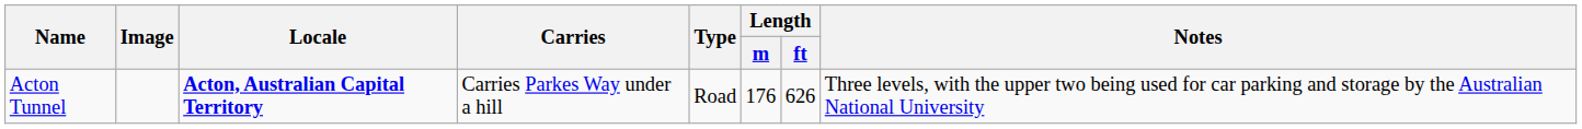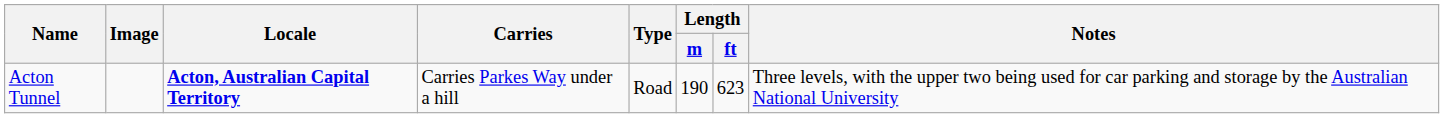Acton Tunnel | Length / m: 176 -> 190
Acton Tunnel | Length / ft: 626 -> 623
